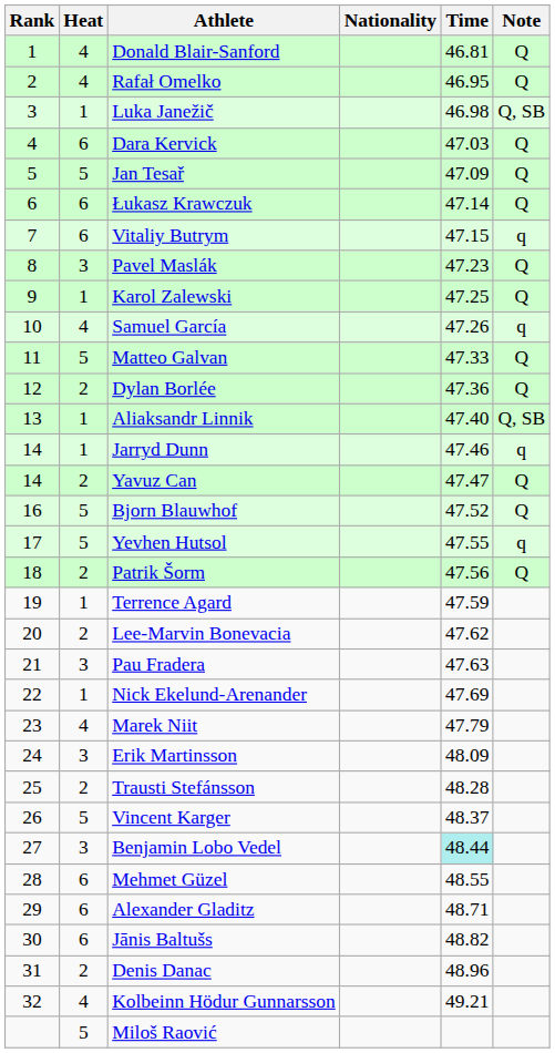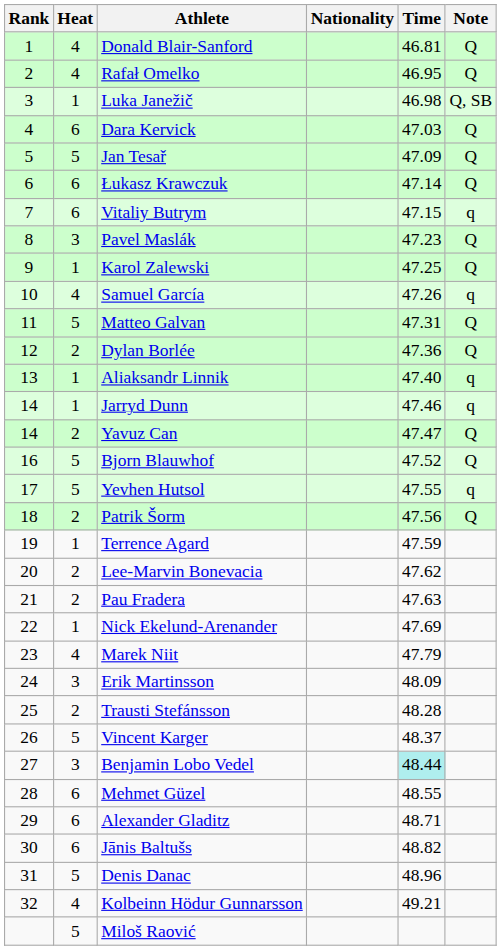Matteo Galvan | Time: 47.33 -> 47.31
Aliaksandr Linnik | Note: Q, SB -> q
Pau Fradera | Heat: 3 -> 2
Denis Danac | Heat: 2 -> 5
